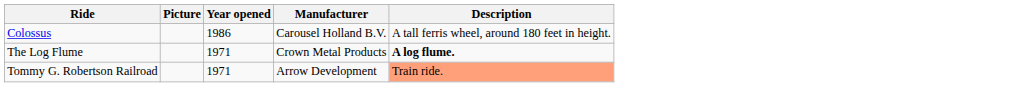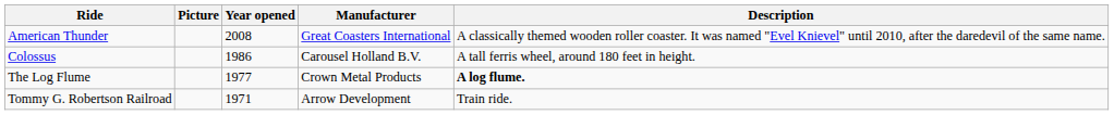+ row: American Thunder | 2008 | Great Coasters International | A classically themed wooden roller coaster. It was named "Evel Knievel" until 2010, after the daredevil of the same name.
The Log Flume | Year opened: 1971 -> 1977
Tommy G. Robertson Railroad | Description: lightsalmon background -> no background
